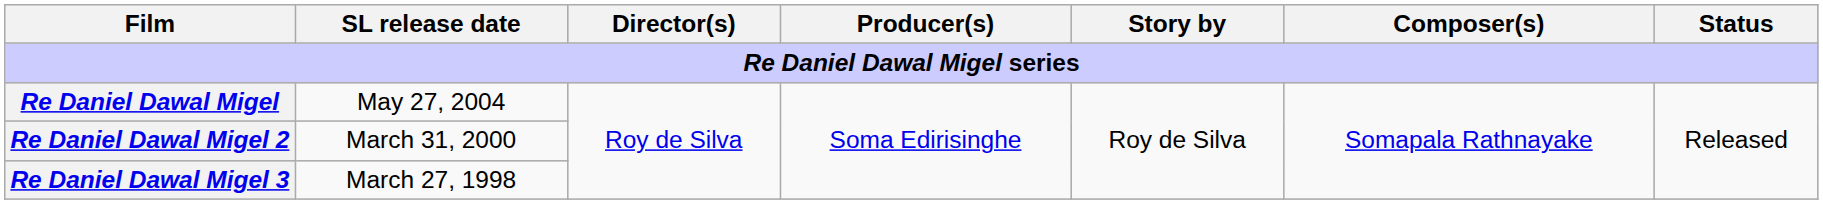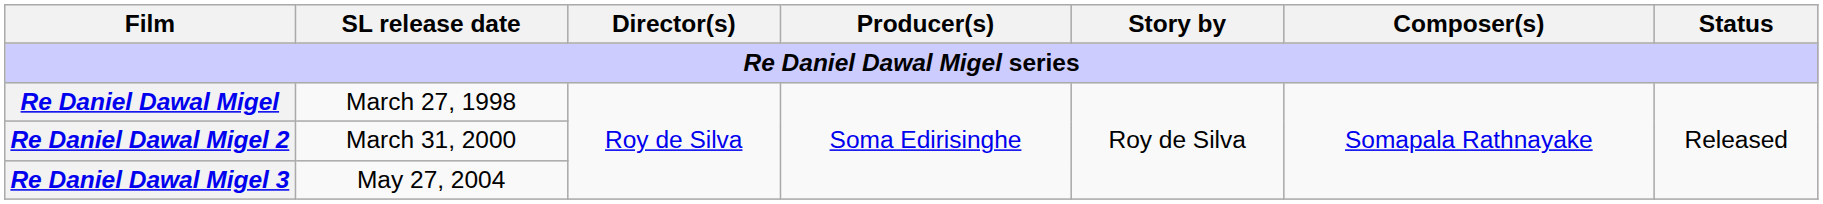Re Daniel Dawal Migel | SL release date: May 27, 2004 -> March 27, 1998
Re Daniel Dawal Migel 3 | SL release date: March 27, 1998 -> May 27, 2004
